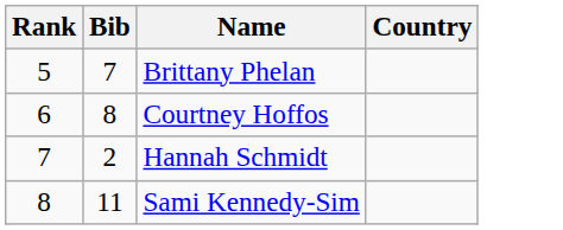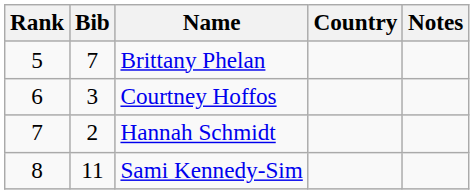+ column: Notes
Courtney Hoffos | Bib: 8 -> 3
